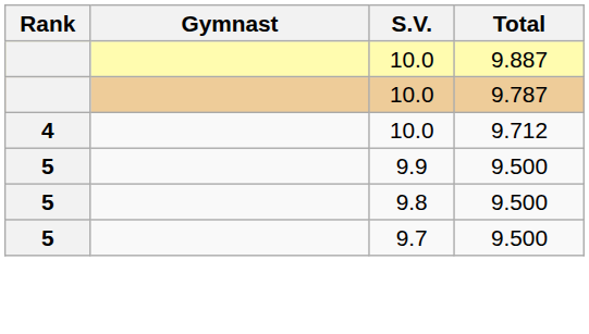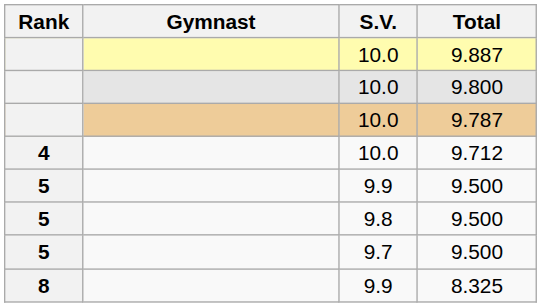+ row: 10.0 | 9.800
+ row: 8 | 9.9 | 8.325
